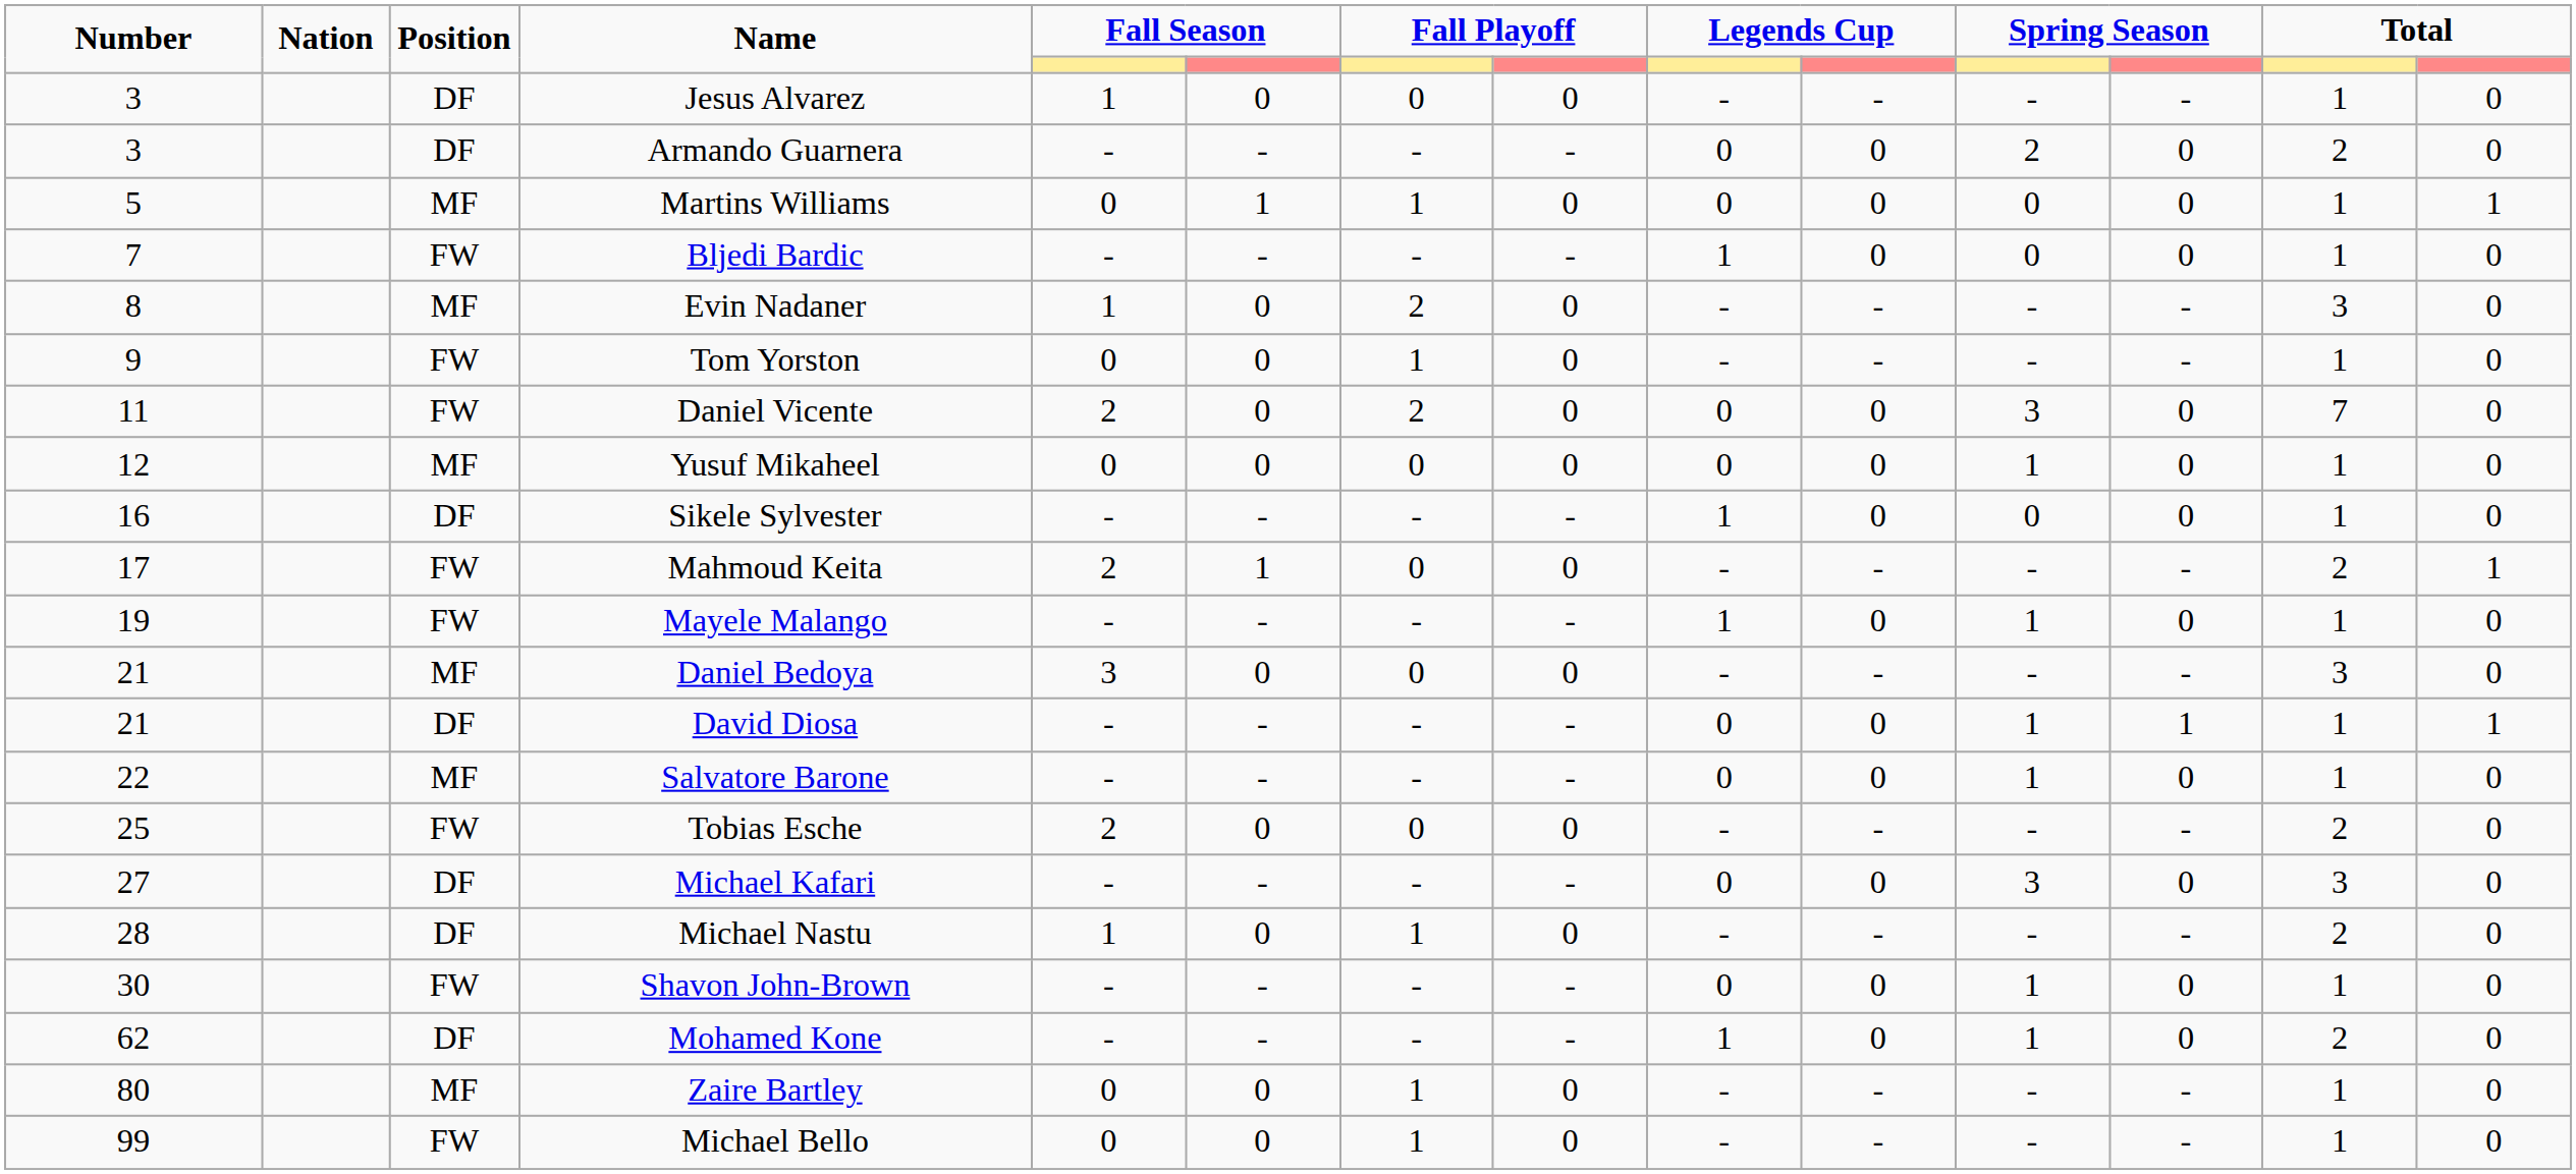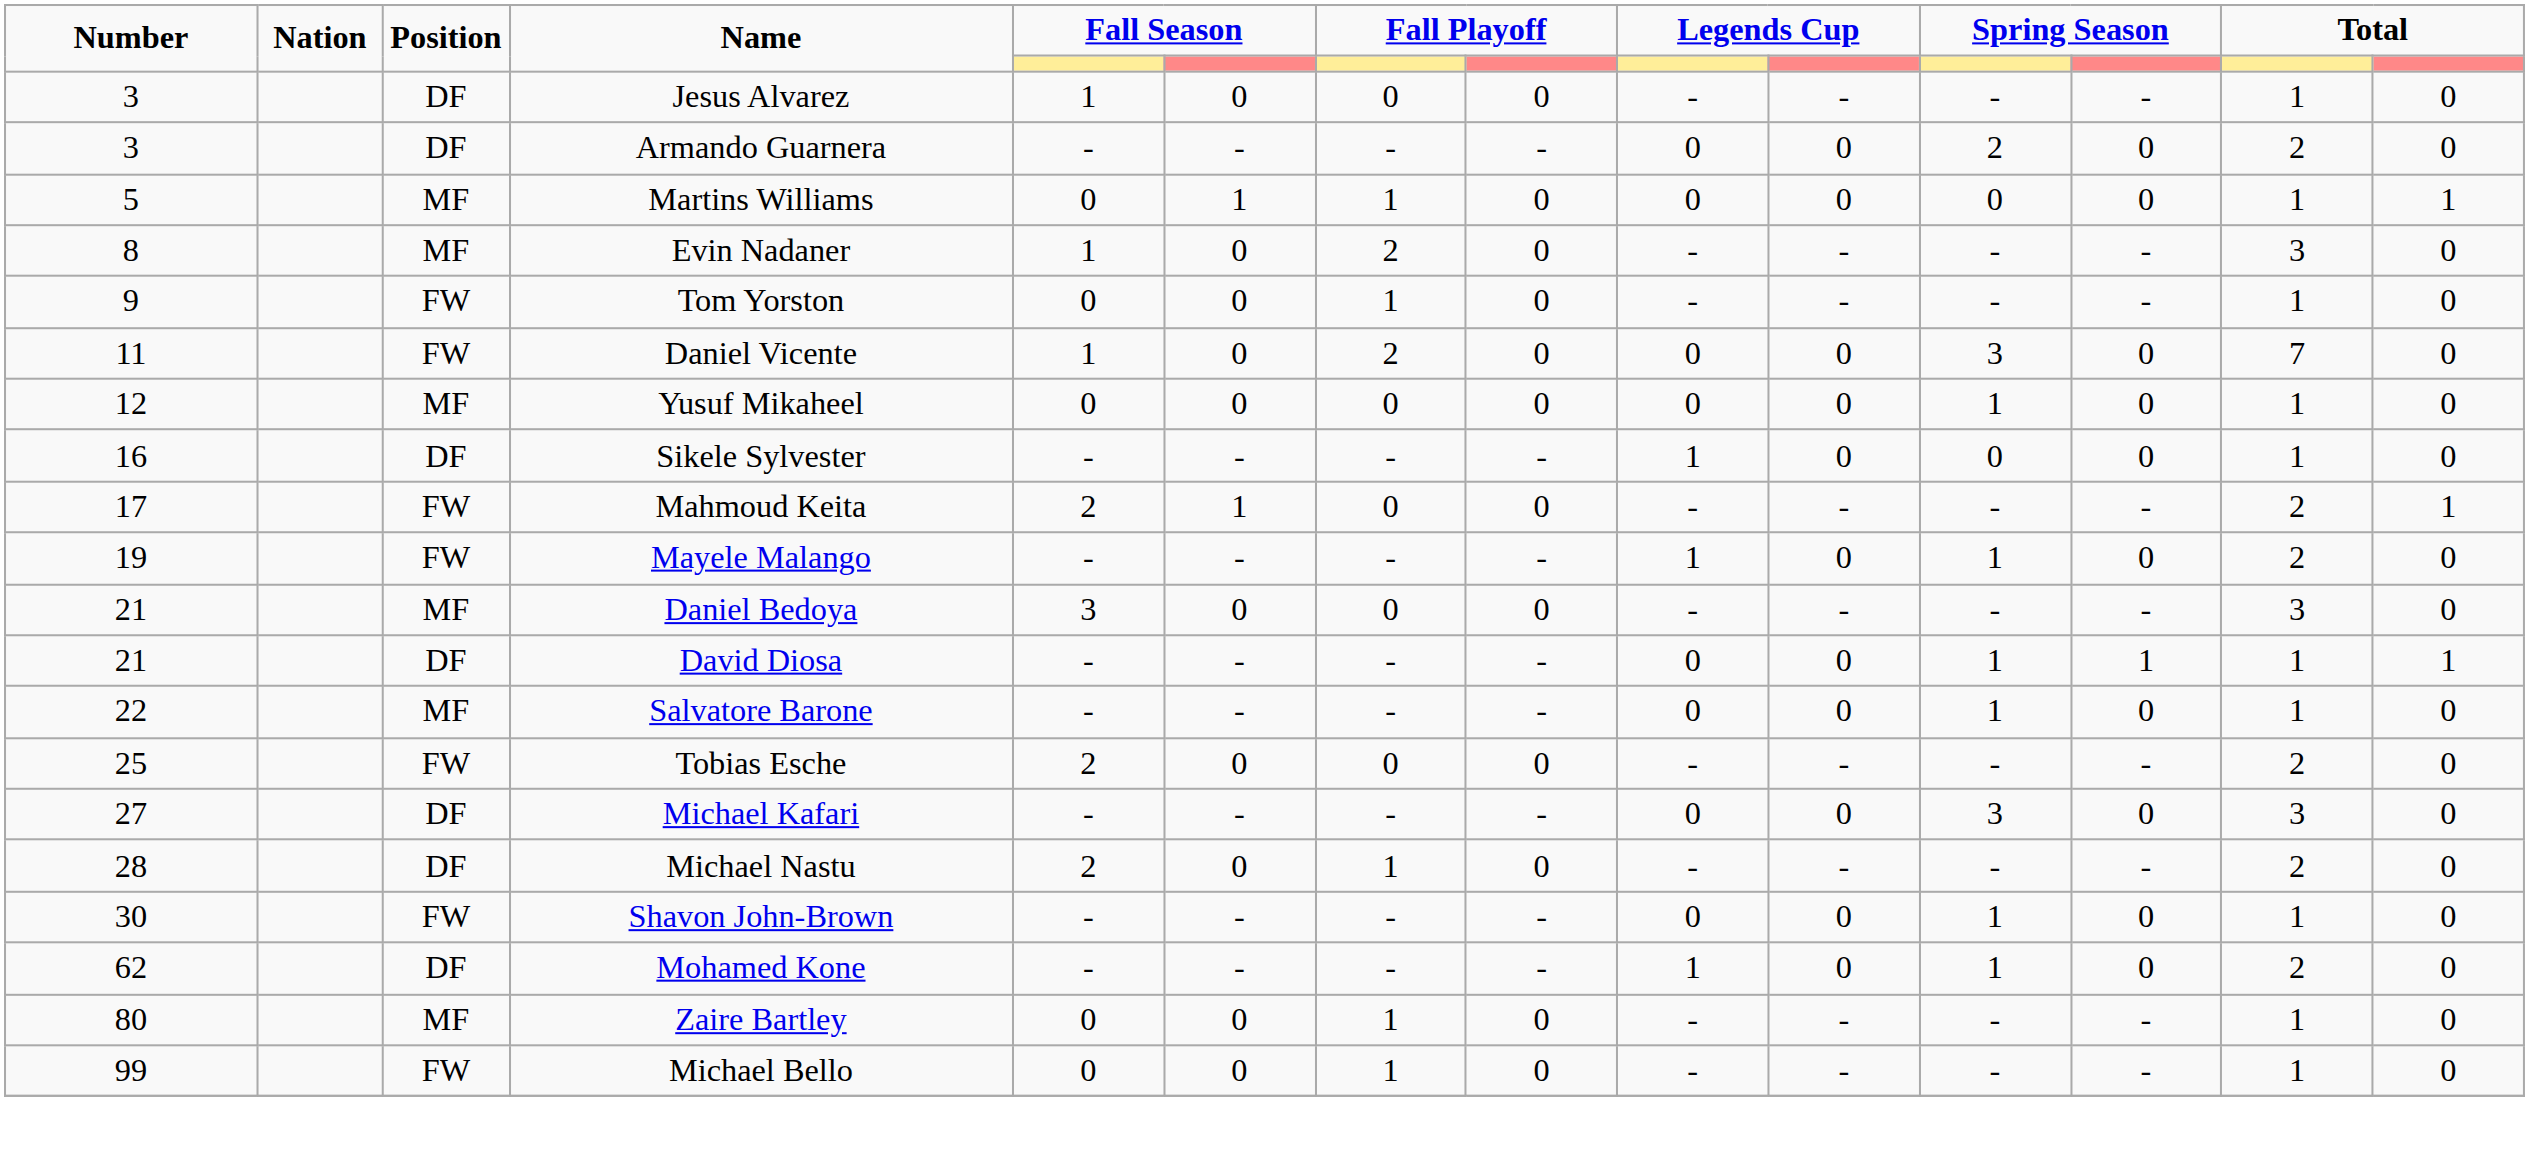- row: 7 | FW | Bljedi Bardic | - | - | - | - | 1 | 0 | 0 | 0 | 1 | 0
Daniel Vicente | column 5: 2 -> 1
Mayele Malango | column 13: 1 -> 2
Michael Nastu | column 5: 1 -> 2
